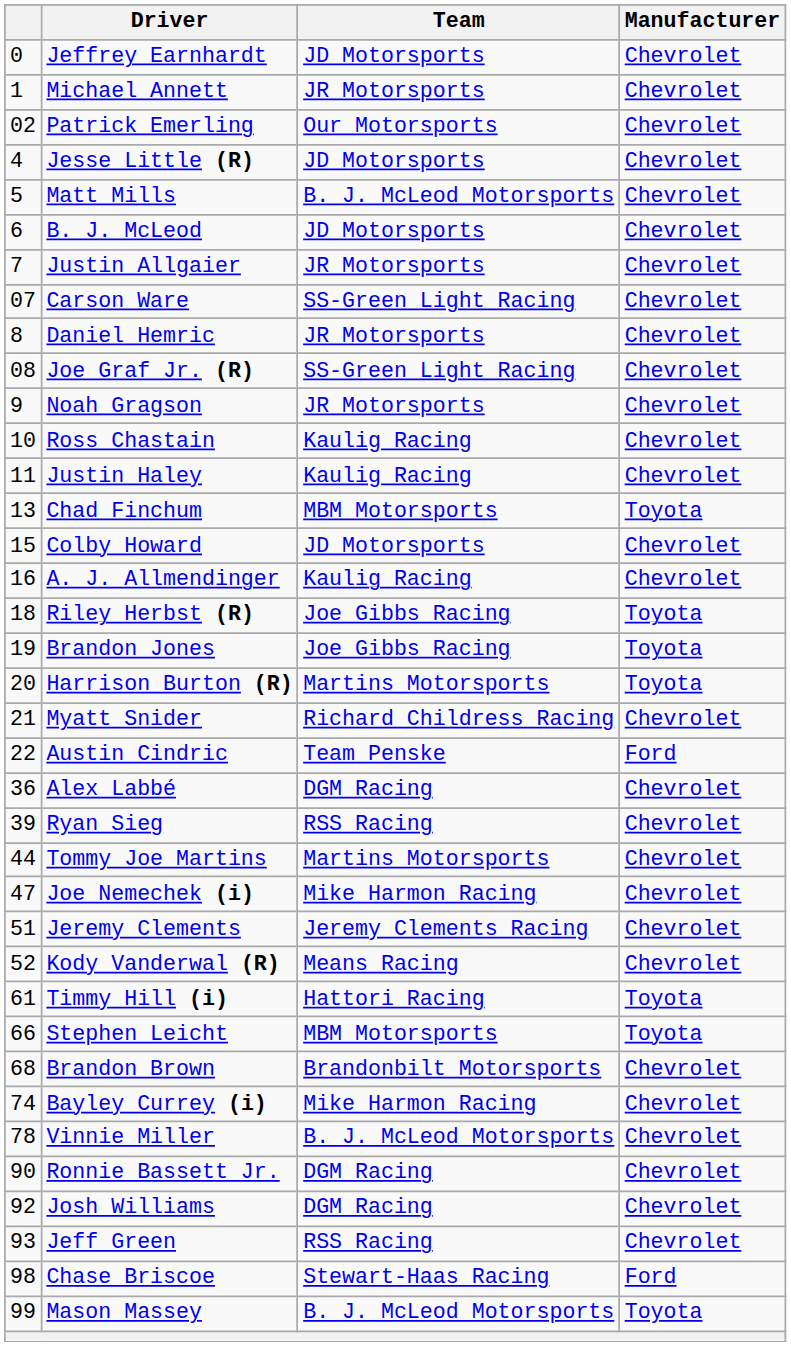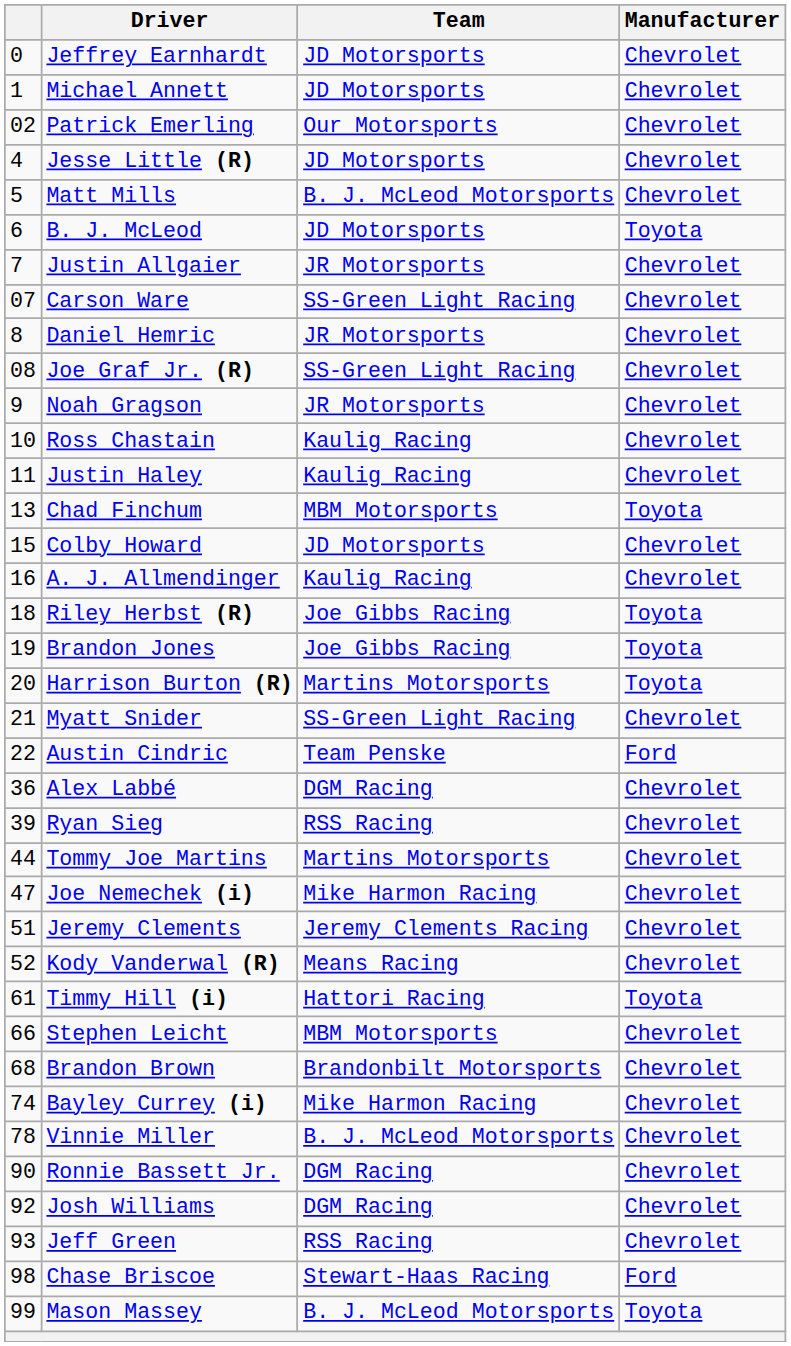Michael Annett | Team: JR Motorsports -> JD Motorsports
B. J. McLeod | Manufacturer: Chevrolet -> Toyota
Myatt Snider | Team: Richard Childress Racing -> SS-Green Light Racing
Stephen Leicht | Manufacturer: Toyota -> Chevrolet
